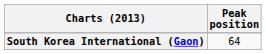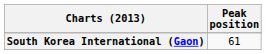South Korea International (Gaon) | Peak position: 64 -> 61
